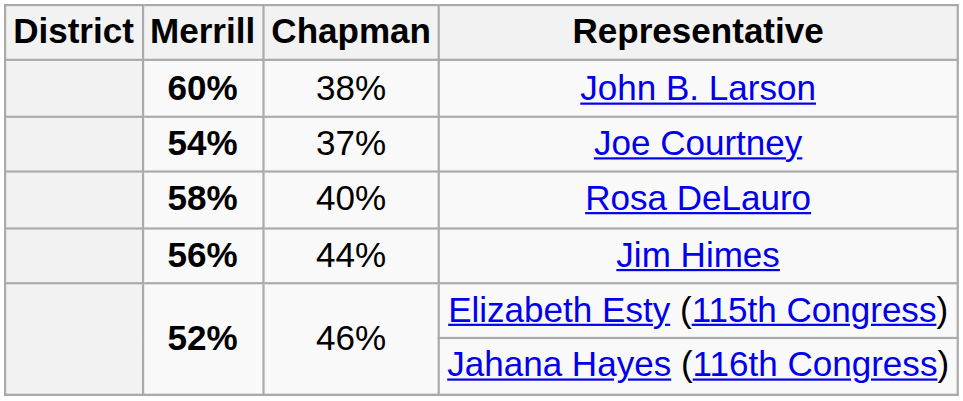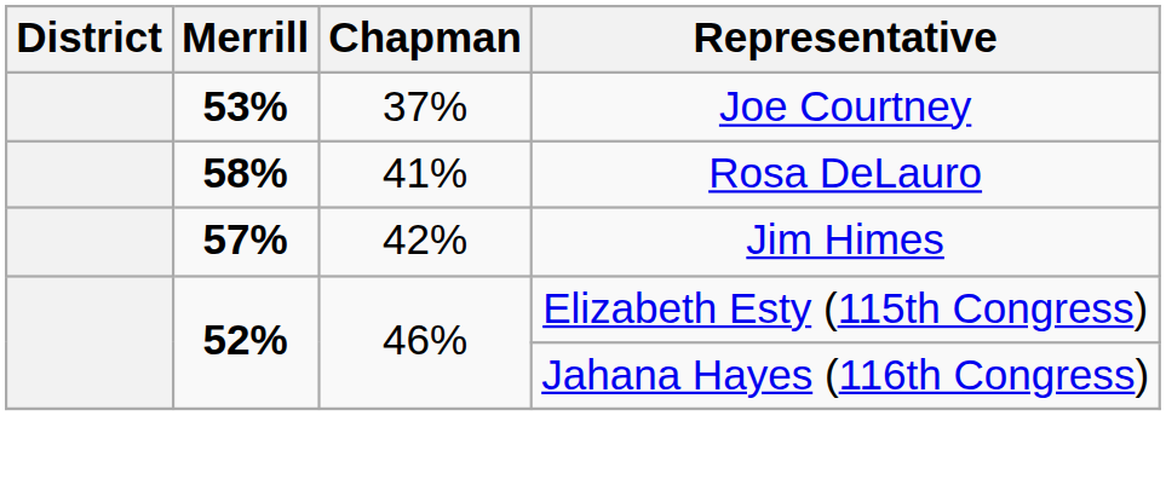- row: 60% | 38% | John B. Larson
Joe Courtney | Merrill: 54% -> 53%
Rosa DeLauro | Chapman: 40% -> 41%
Jim Himes | Merrill: 56% -> 57%
Jim Himes | Chapman: 44% -> 42%
